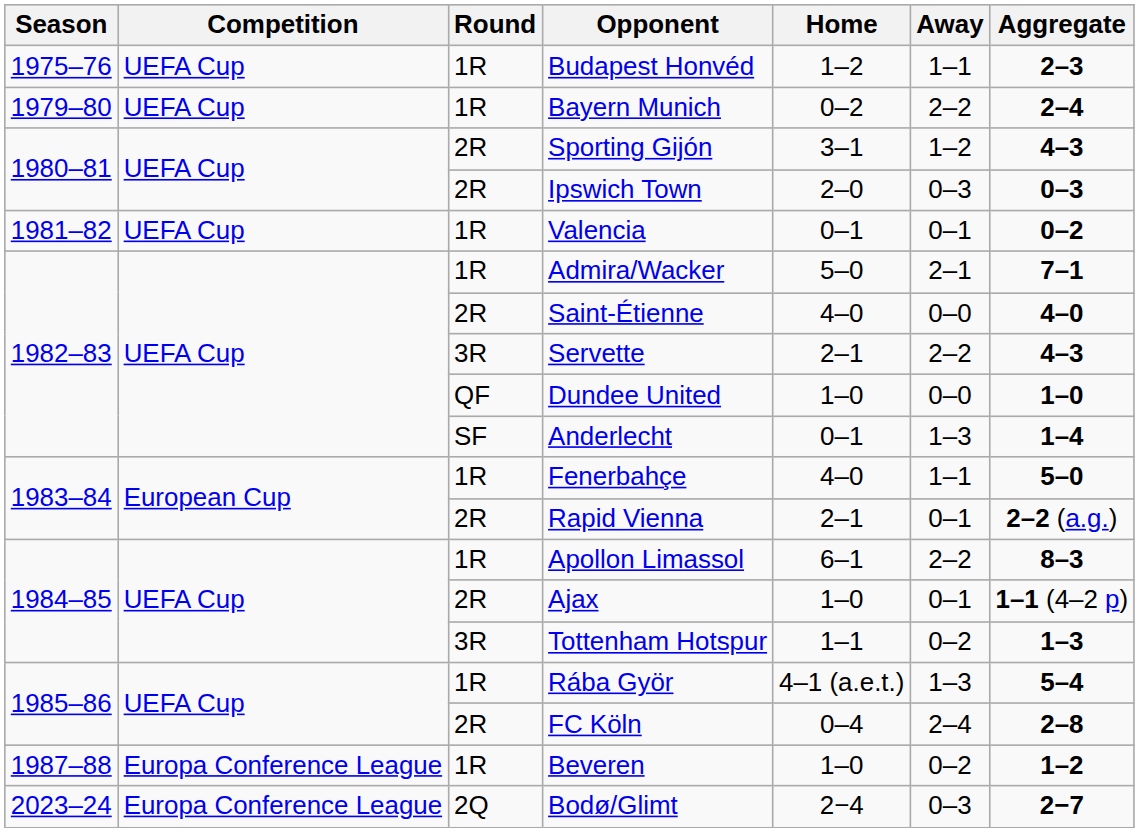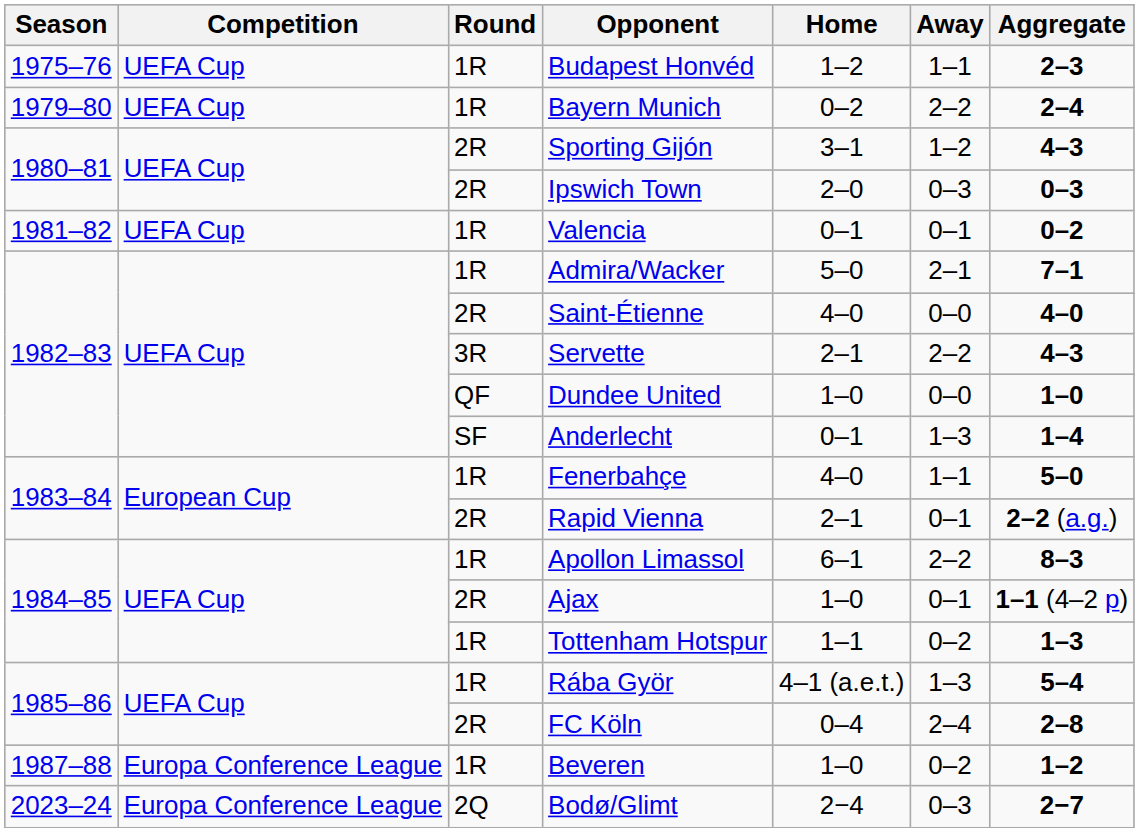Tottenham Hotspur | Round: 3R -> 1R
